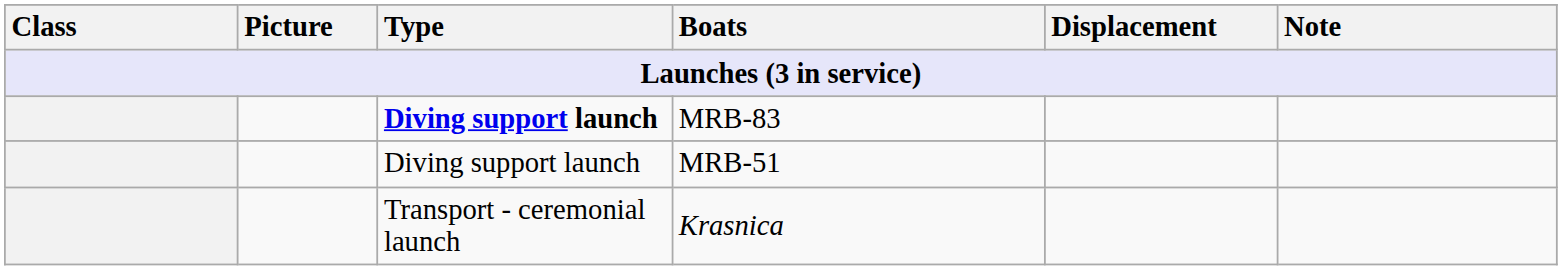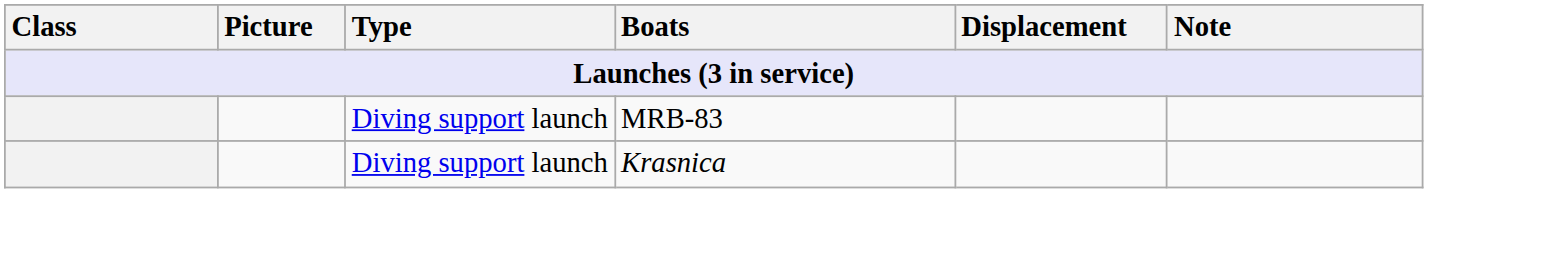MRB-83 | Type: bold -> normal
- row: Diving support launch | MRB-51
Krasnica | Type: Transport - ceremonial launch -> Diving support launch
